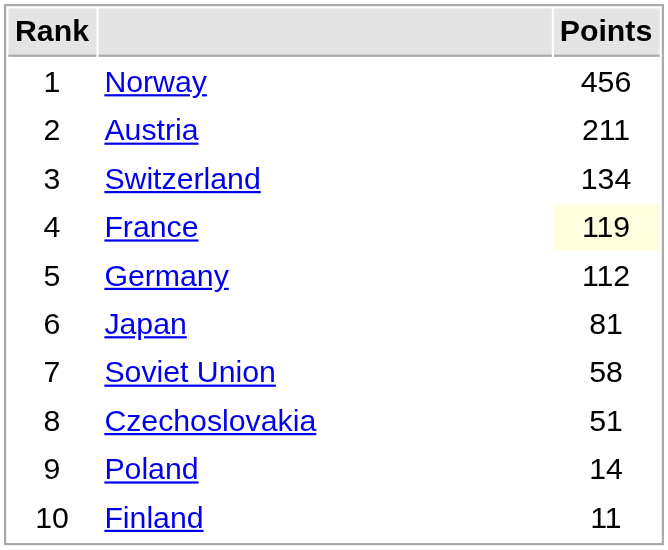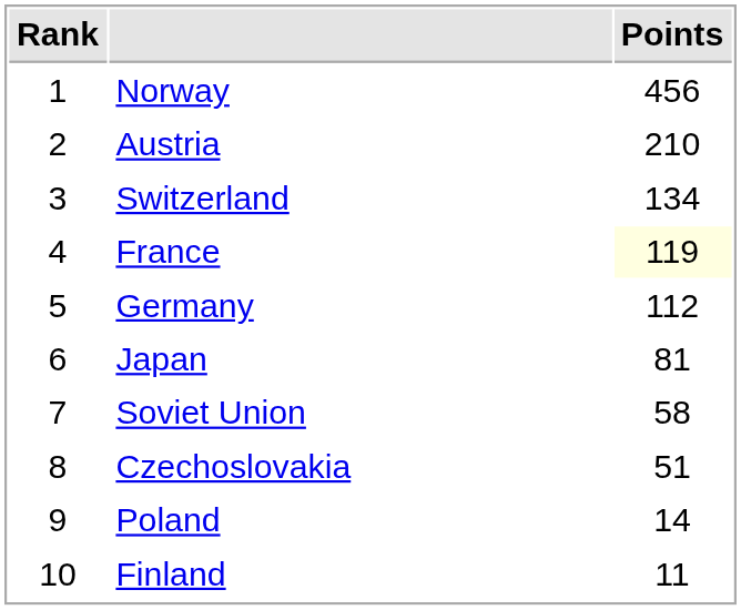Austria | Points: 211 -> 210
